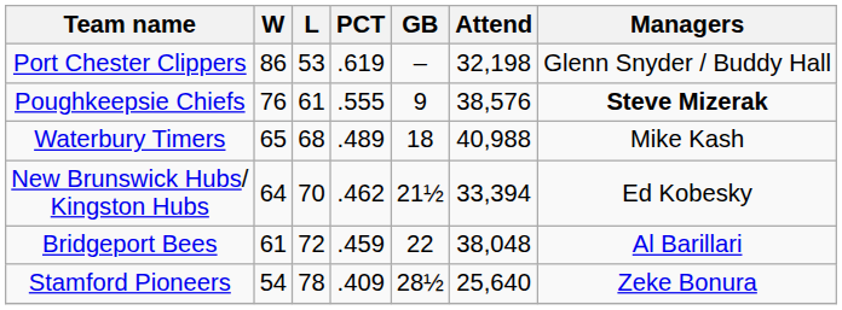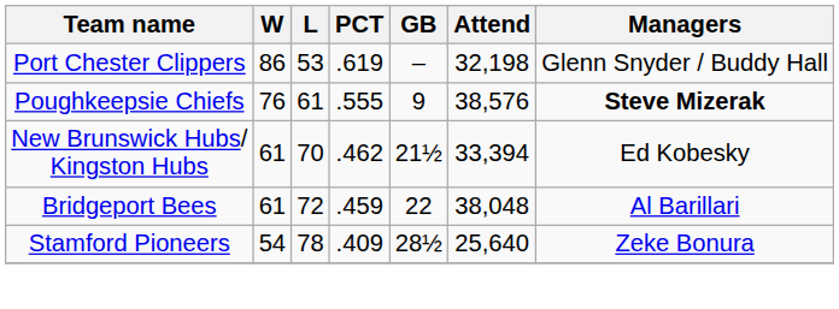- row: Waterbury Timers | 65 | 68 | .489 | 18 | 40,988 | Mike Kash
New Brunswick Hubs/ Kingston Hubs | W: 64 -> 61
